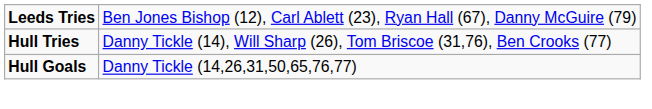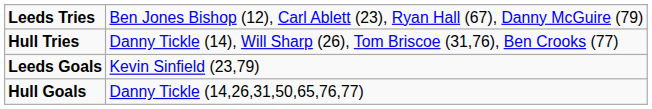+ row: Leeds Goals | Kevin Sinfield (23,79)
